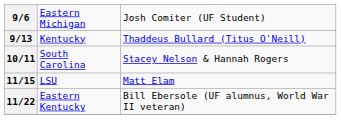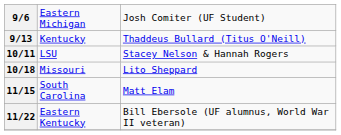10/11 | column 2: South Carolina -> LSU
+ row: 10/18 | Missouri | Lito Sheppard
11/15 | column 2: LSU -> South Carolina
